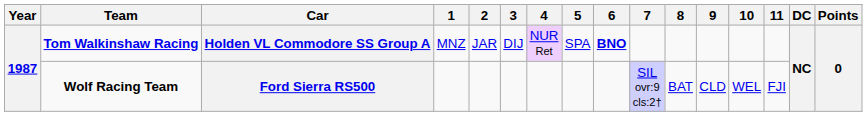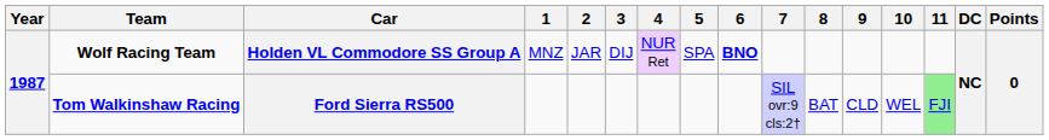Holden VL Commodore SS Group A | Team: Tom Walkinshaw Racing -> Wolf Racing Team
Ford Sierra RS500 | Team: Wolf Racing Team -> Tom Walkinshaw Racing
Ford Sierra RS500 | 11: no background -> lightgreen background
